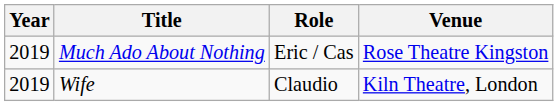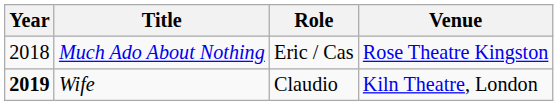Much Ado About Nothing | Year: 2019 -> 2018
Wife | Year: normal -> bold
